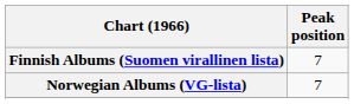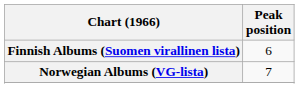Finnish Albums (Suomen virallinen lista) | Peak position: 7 -> 6
